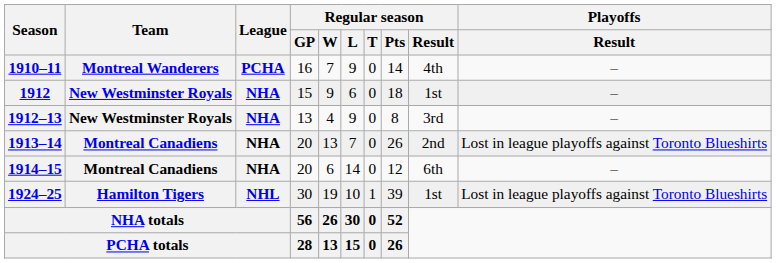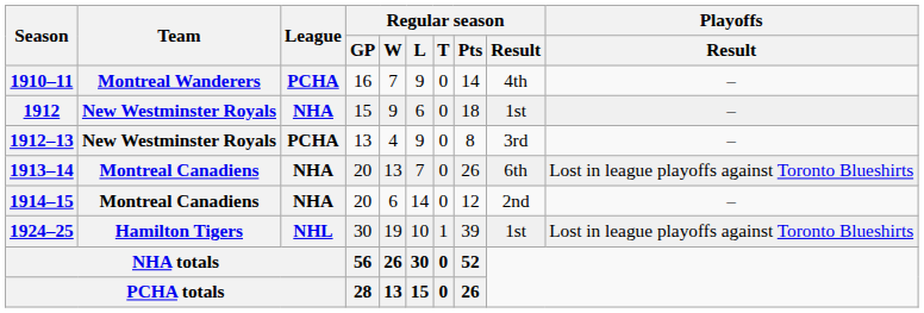1912–13 | League: NHA -> PCHA
1913–14 | Regular season / Result: 2nd -> 6th
1914–15 | Regular season / Result: 6th -> 2nd
